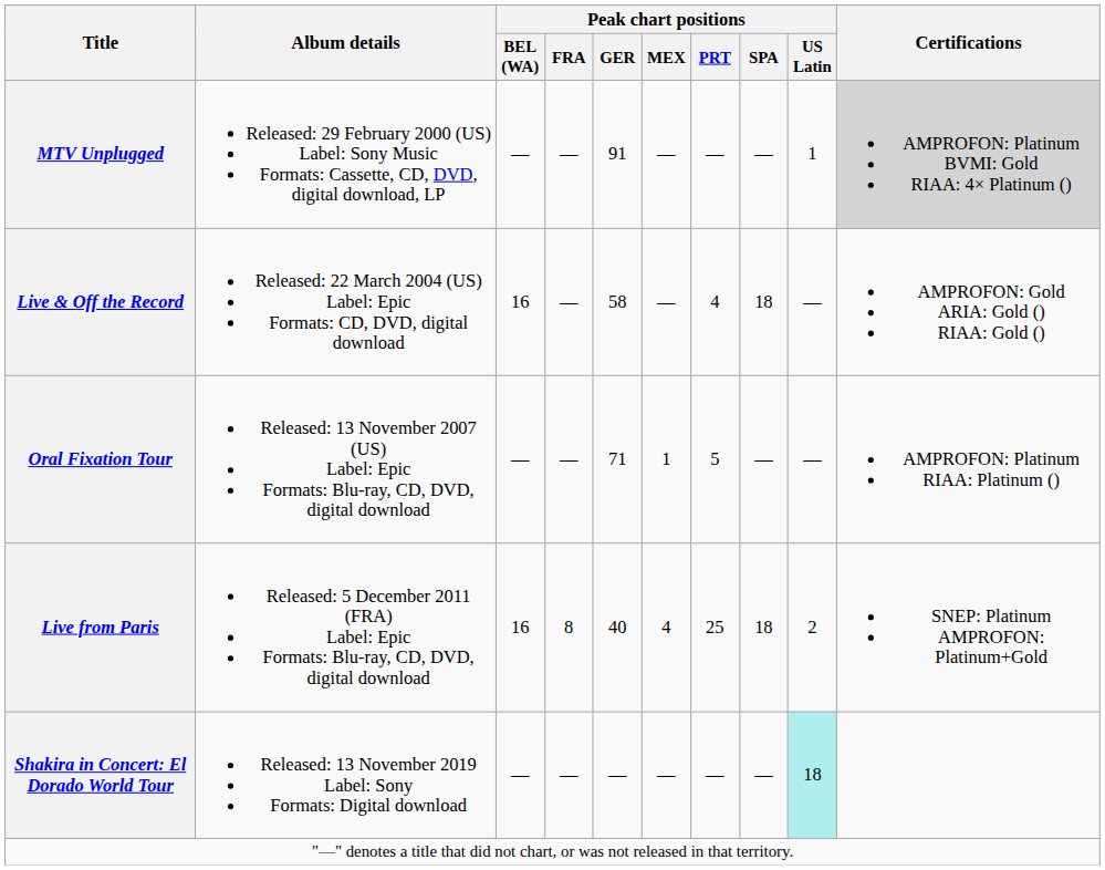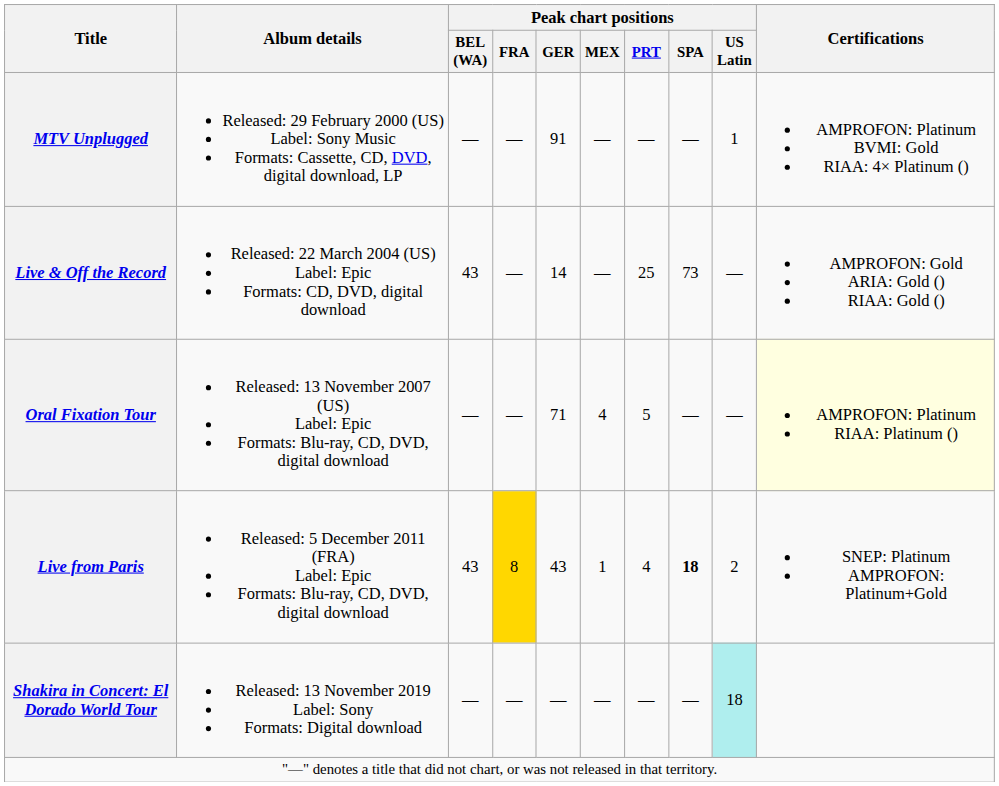MTV Unplugged | Certifications: lightgrey background -> no background
Live & Off the Record | Peak chart positions / BEL (WA): 16 -> 43
Live & Off the Record | Peak chart positions / GER: 58 -> 14
Live & Off the Record | Peak chart positions / PRT: 4 -> 25
Live & Off the Record | Peak chart positions / SPA: 18 -> 73
Oral Fixation Tour | Peak chart positions / MEX: 1 -> 4
Oral Fixation Tour | Certifications: no background -> lightyellow background
Live from Paris | Peak chart positions / BEL (WA): 16 -> 43
Live from Paris | Peak chart positions / FRA: no background -> gold background
Live from Paris | Peak chart positions / GER: 40 -> 43
Live from Paris | Peak chart positions / MEX: 4 -> 1
Live from Paris | Peak chart positions / PRT: 25 -> 4
Live from Paris | Peak chart positions / SPA: normal -> bold
